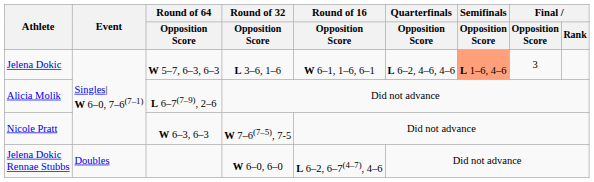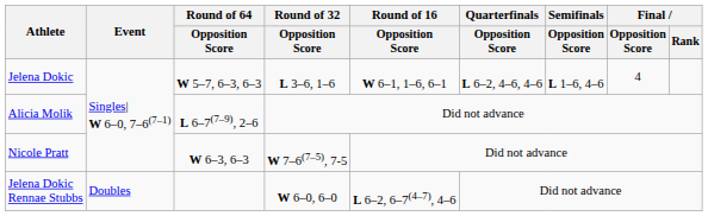Jelena Dokic | Semifinals / Opposition Score: lightsalmon background -> no background
Jelena Dokic | Final / Opposition Score: 3 -> 4
